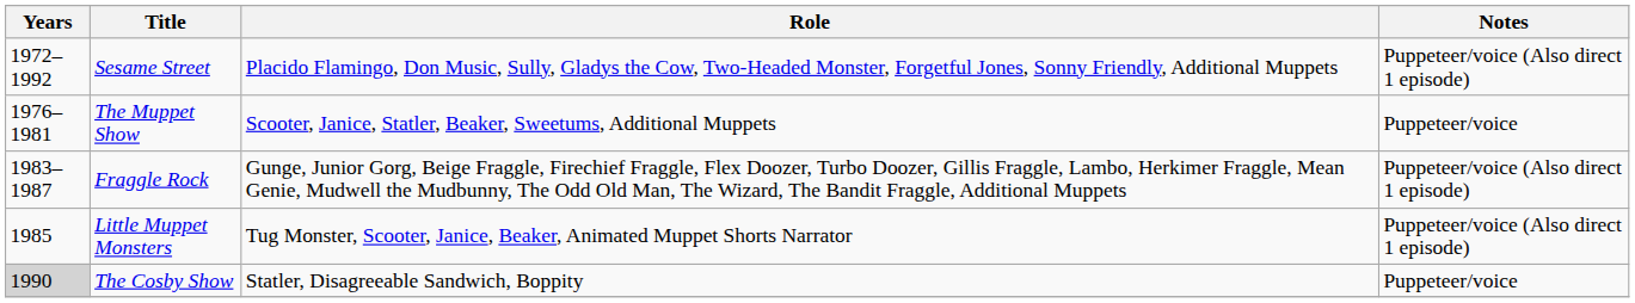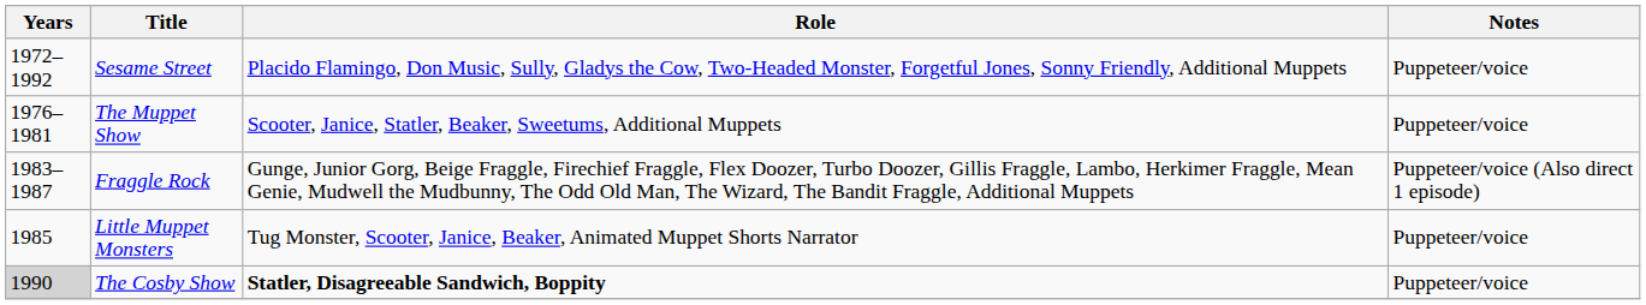Sesame Street | Notes: Puppeteer/voice (Also direct 1 episode) -> Puppeteer/voice
Little Muppet Monsters | Notes: Puppeteer/voice (Also direct 1 episode) -> Puppeteer/voice
The Cosby Show | Role: normal -> bold
